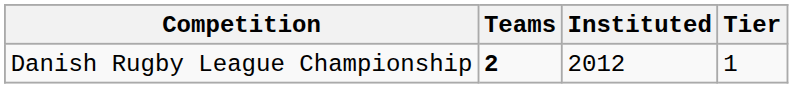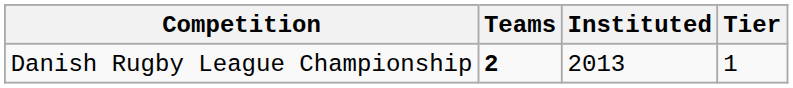Danish Rugby League Championship | Instituted: 2012 -> 2013
